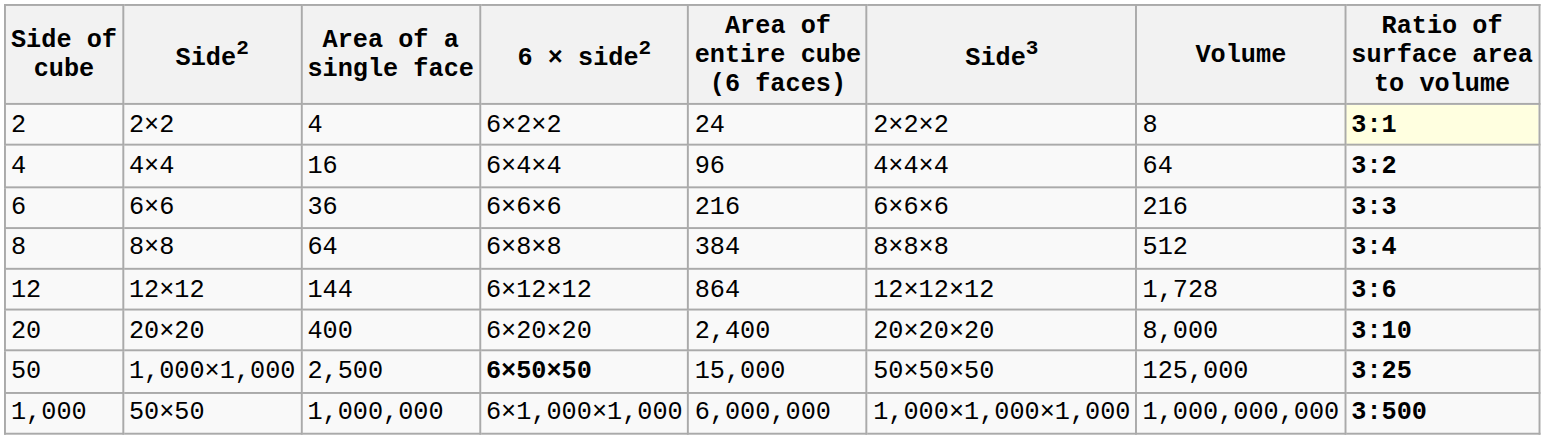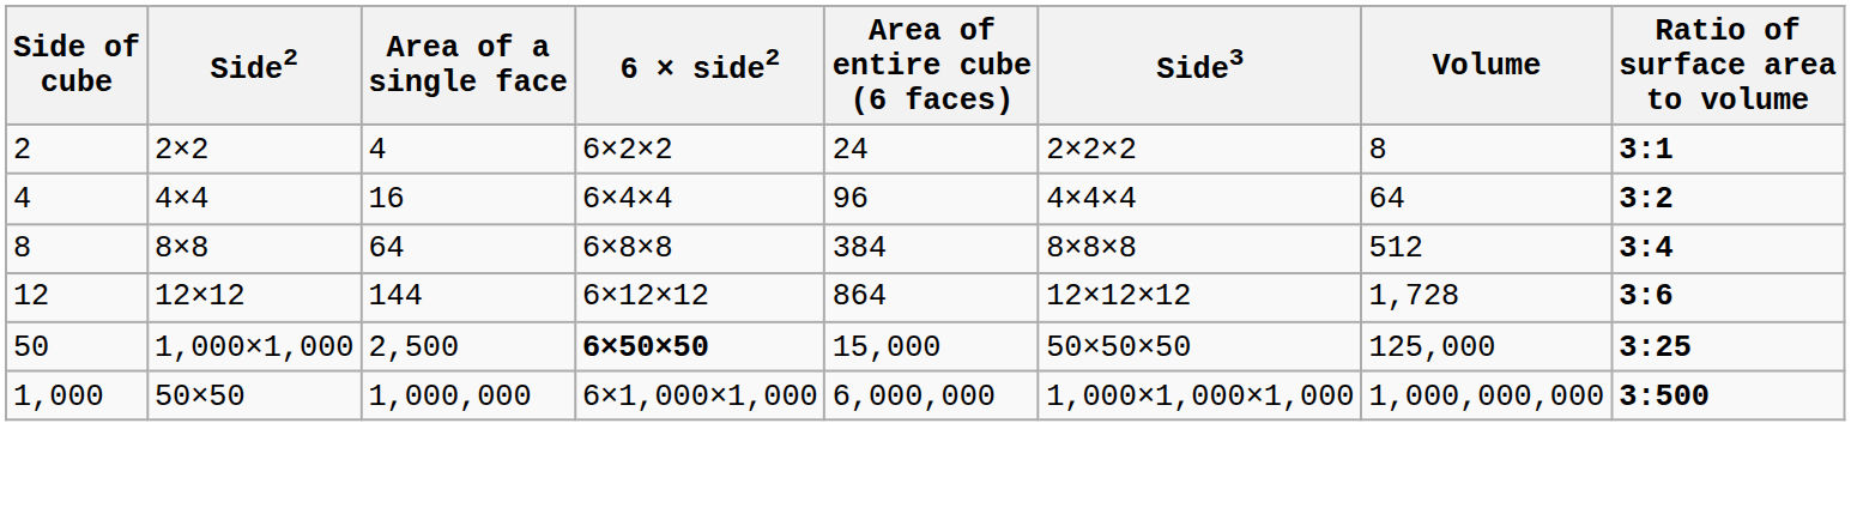2 | Ratio of surface area to volume: lightyellow background -> no background
- row: 6 | 6×6 | 36 | 6×6×6 | 216 | 6×6×6 | 216 | 3:3
- row: 20 | 20×20 | 400 | 6×20×20 | 2,400 | 20×20×20 | 8,000 | 3:10
